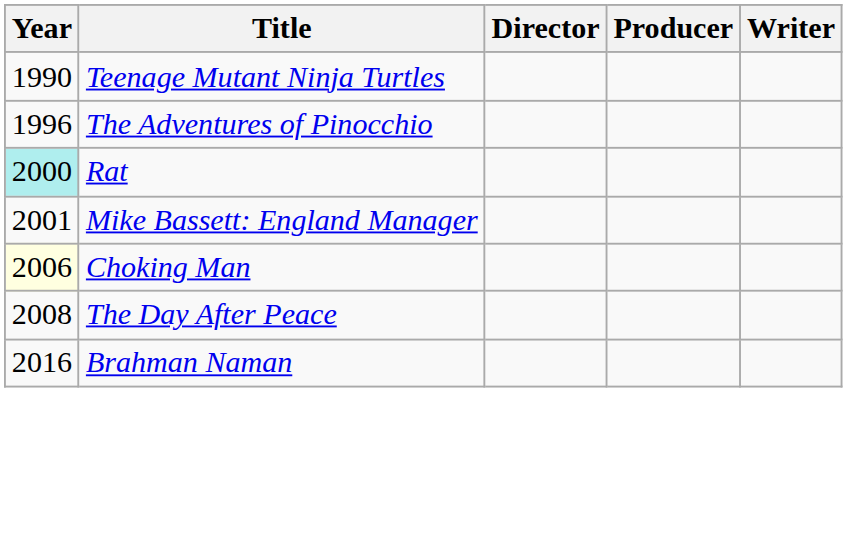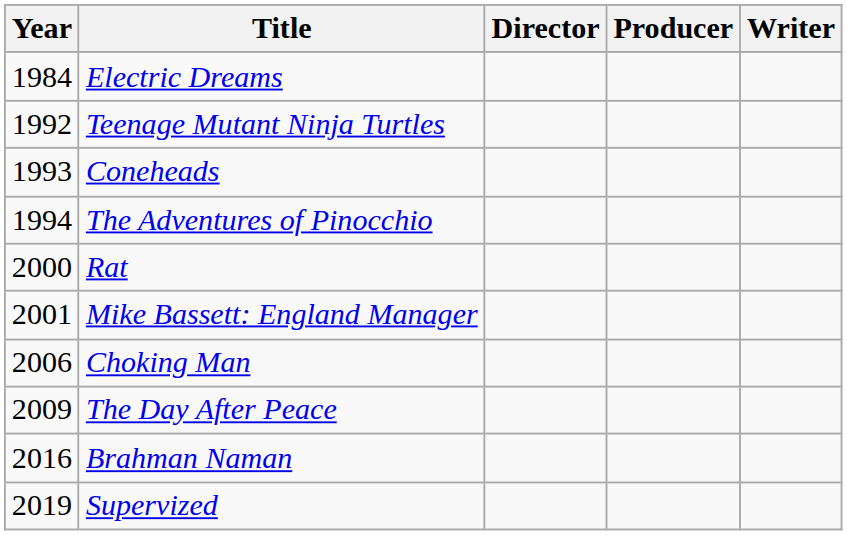+ row: 1984 | Electric Dreams
Teenage Mutant Ninja Turtles | Year: 1990 -> 1992
+ row: 1993 | Coneheads
The Adventures of Pinocchio | Year: 1996 -> 1994
Rat | Year: paleturquoise background -> no background
Choking Man | Year: lightyellow background -> no background
The Day After Peace | Year: 2008 -> 2009
+ row: 2019 | Supervized
